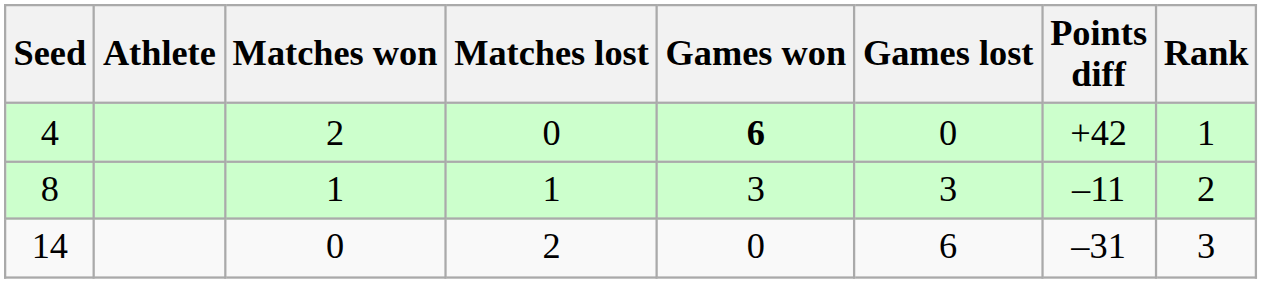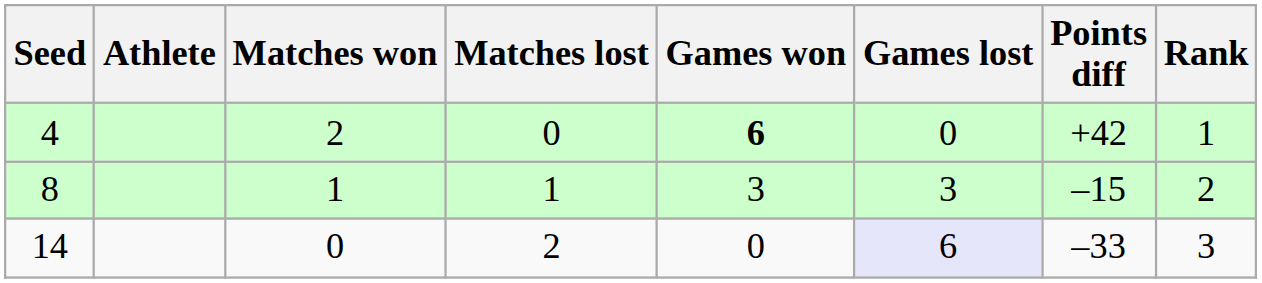8 | Points diff: –11 -> –15
14 | Games lost: no background -> lavender background
14 | Points diff: –31 -> –33
